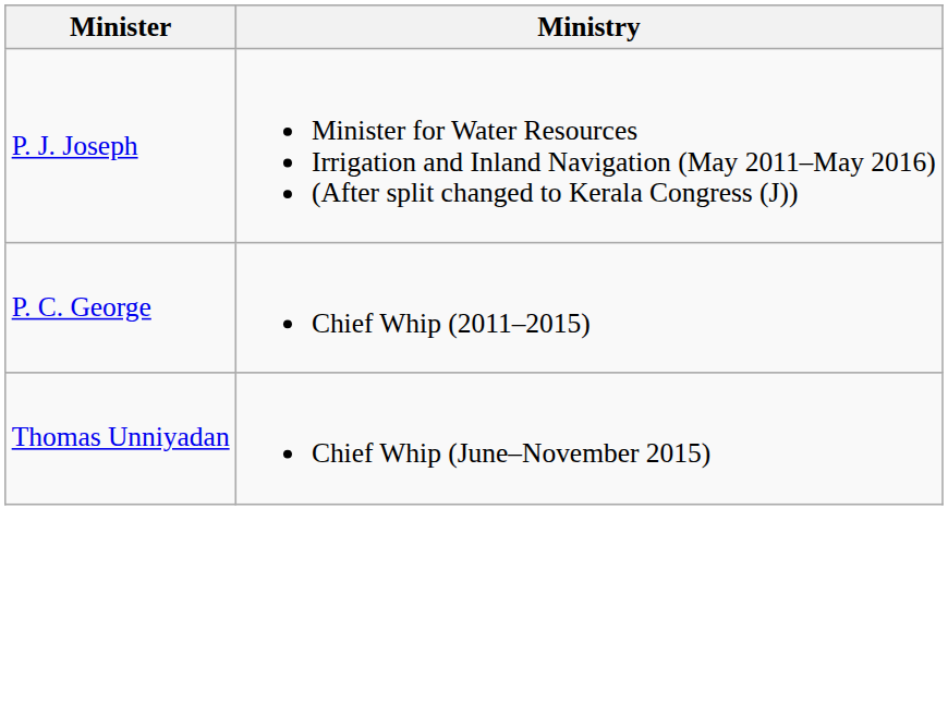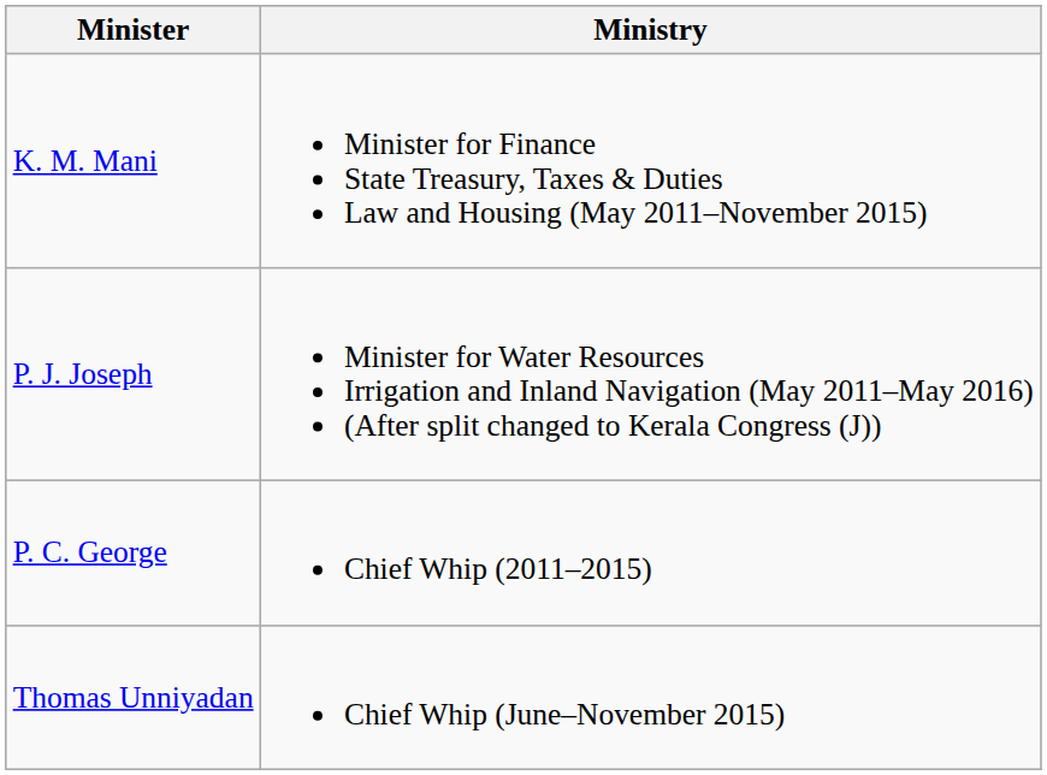+ row: K. M. Mani | Minister for Finance State Treasury, Taxes & Duties Law and Housing (May 2011–November 2015)
